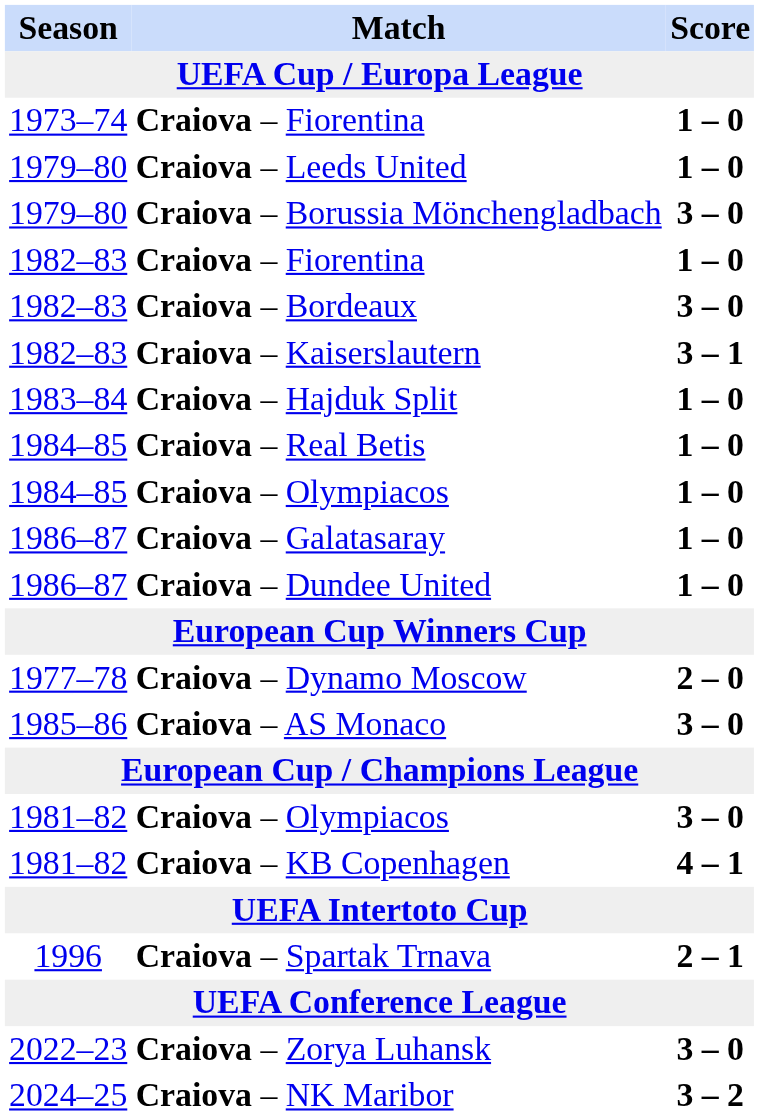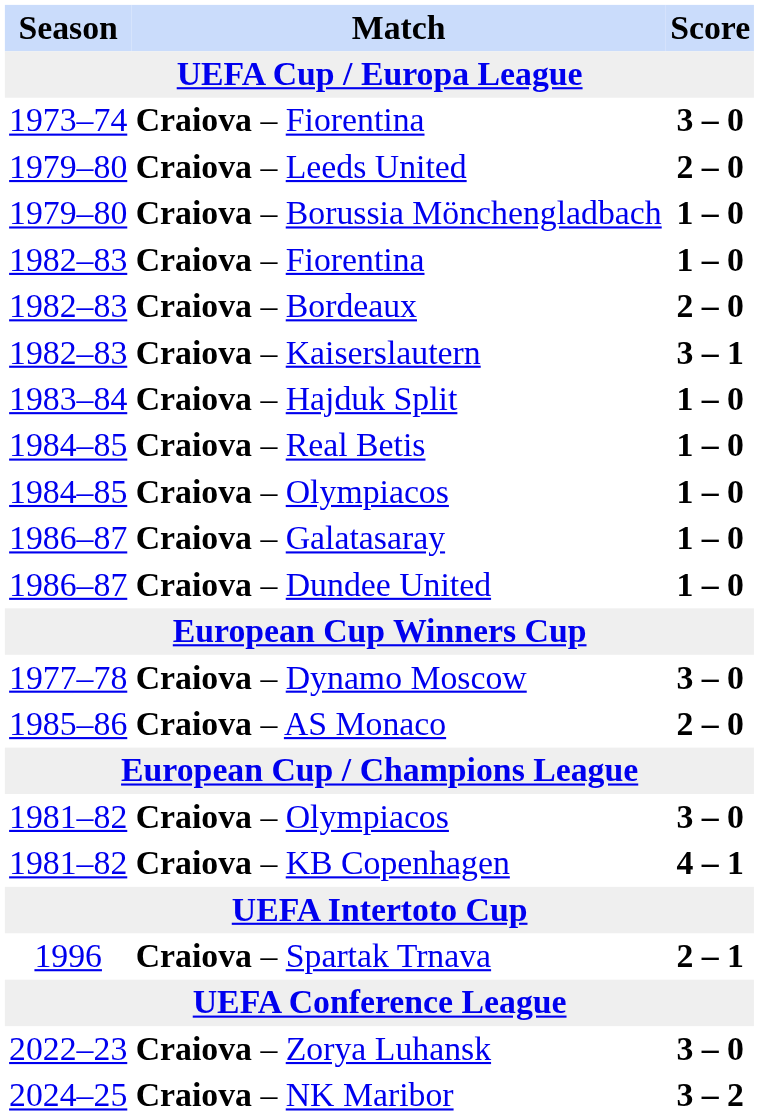1973–74 / Craiova – Fiorentina | Score: 1 – 0 -> 3 – 0
Craiova – Leeds United | Score: 1 – 0 -> 2 – 0
Craiova – Borussia Mönchengladbach | Score: 3 – 0 -> 1 – 0
Craiova – Bordeaux | Score: 3 – 0 -> 2 – 0
Craiova – Dynamo Moscow | Score: 2 – 0 -> 3 – 0
Craiova – AS Monaco | Score: 3 – 0 -> 2 – 0
